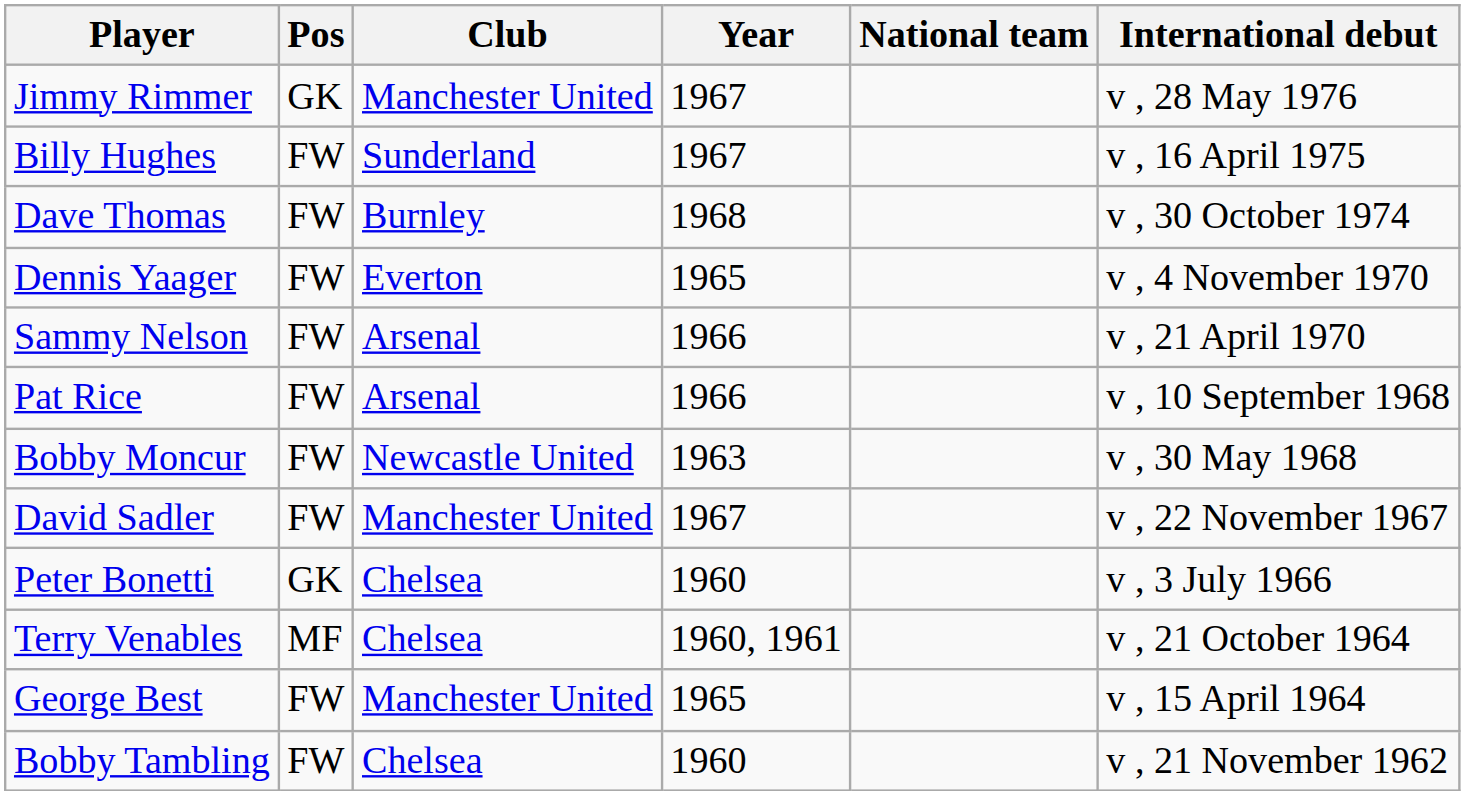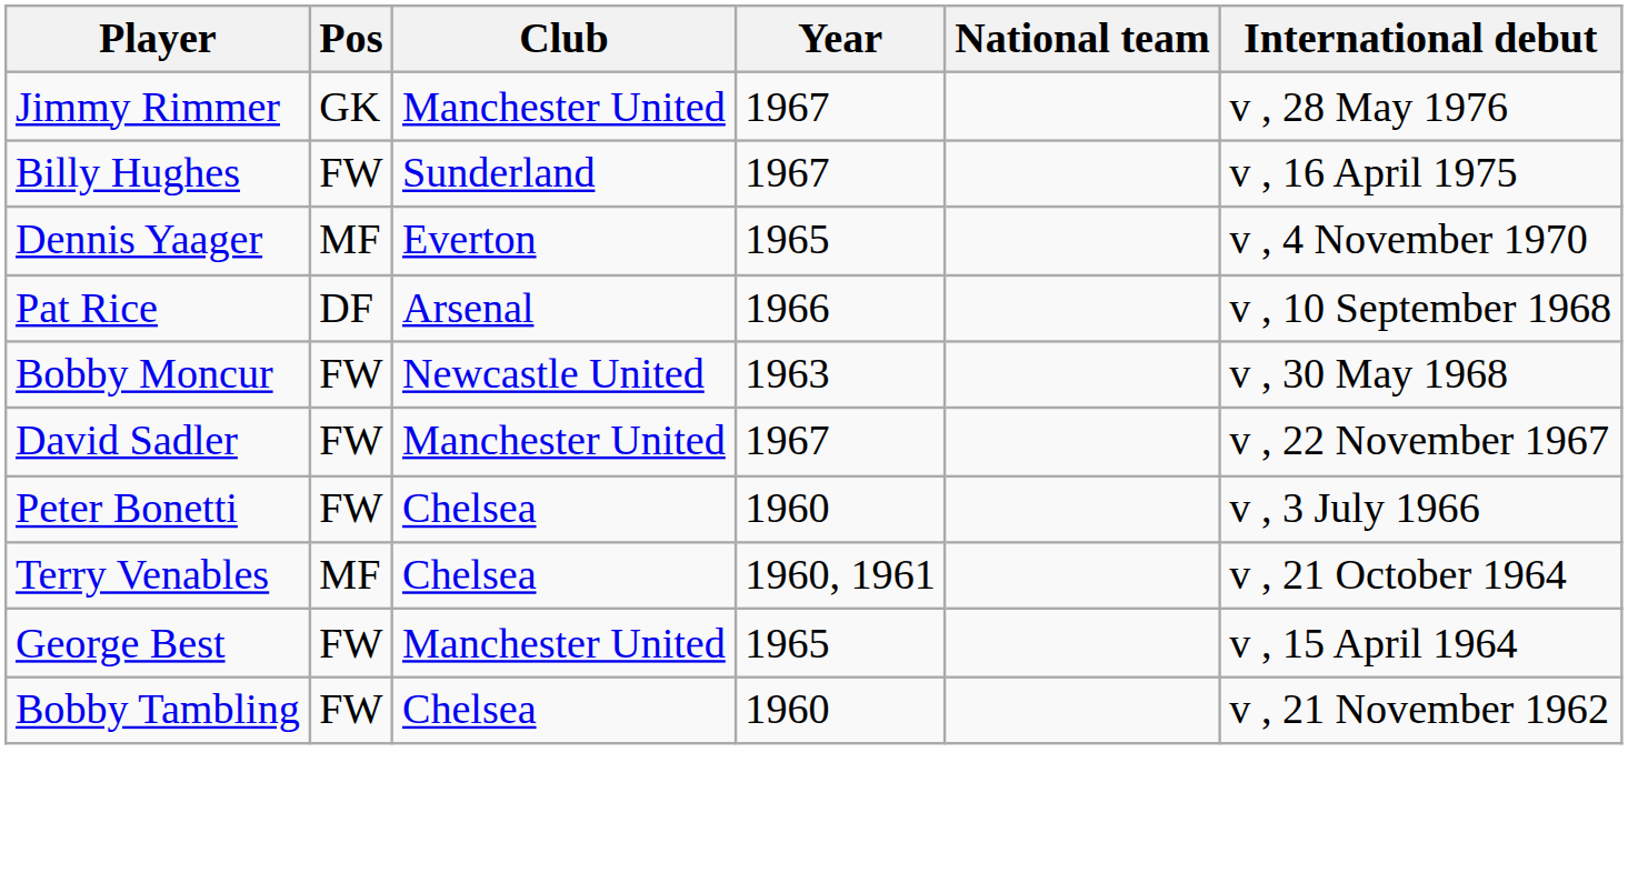- row: Dave Thomas | FW | Burnley | 1968 | v , 30 October 1974
Dennis Yaager | Pos: FW -> MF
- row: Sammy Nelson | FW | Arsenal | 1966 | v , 21 April 1970
Pat Rice | Pos: FW -> DF
Peter Bonetti | Pos: GK -> FW
